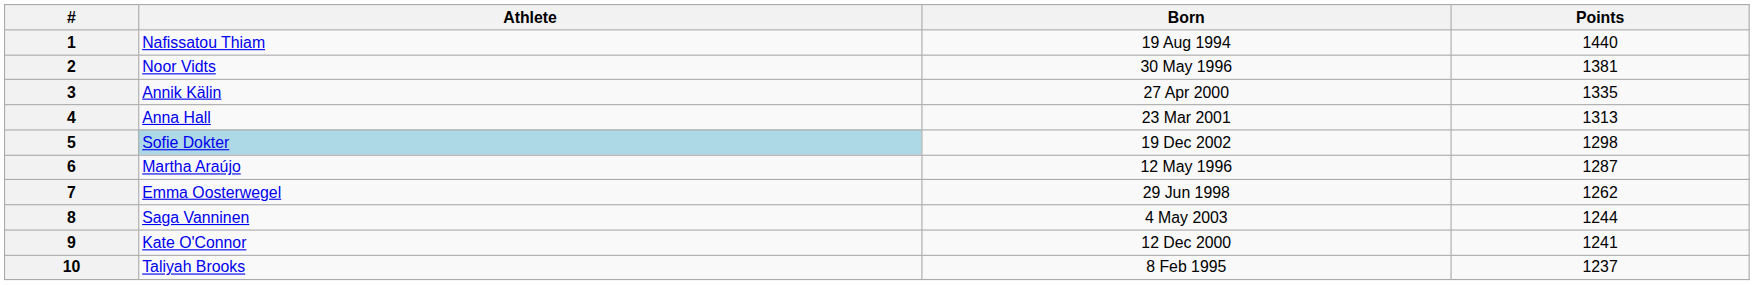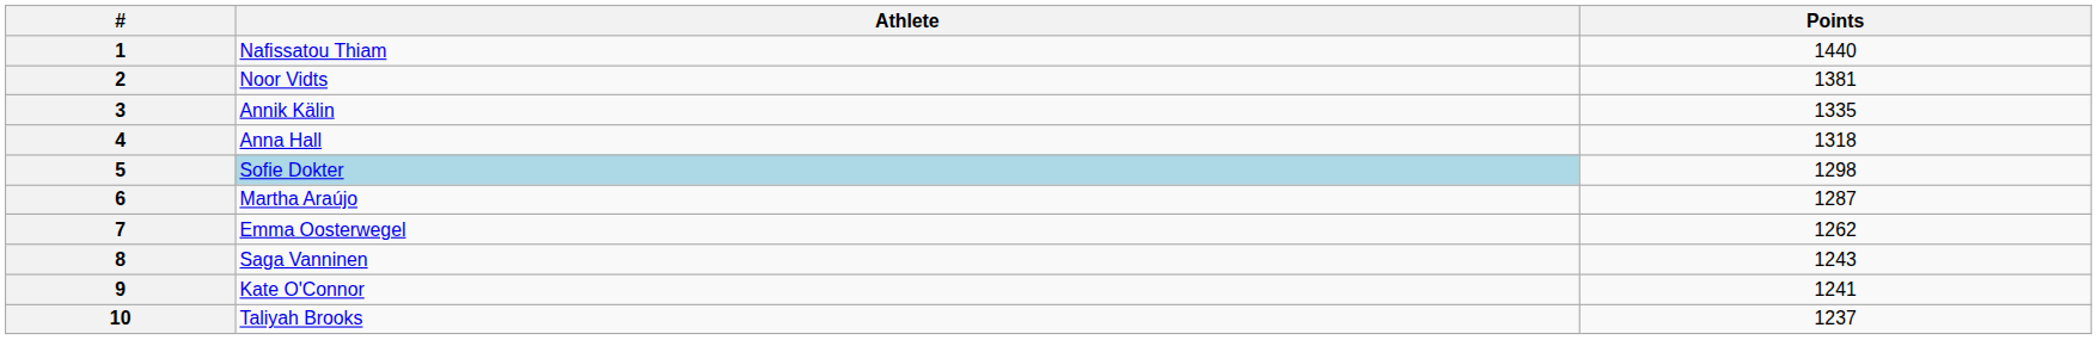- column: Born | 19 Aug 1994 | 30 May 1996 | 27 Apr 2000 | 23 Mar 2001 | 19 Dec 2002 | 12 May 1996 | 29 Jun 1998 | 4 May 2003 | 12 Dec 2000 | 8 Feb 1995
4 | Points: 1313 -> 1318
8 | Points: 1244 -> 1243
